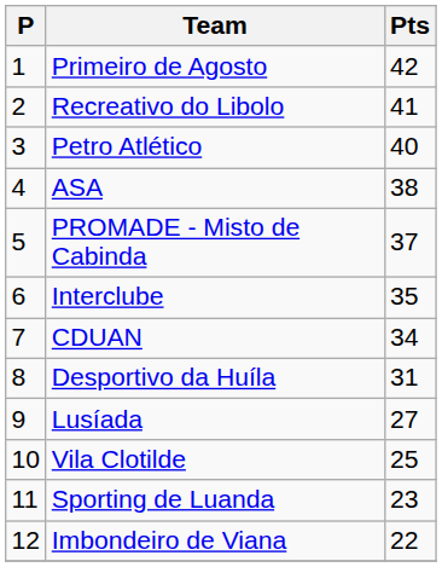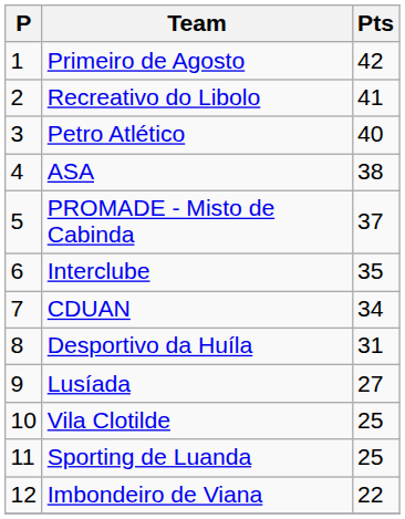Sporting de Luanda | Pts: 23 -> 25
